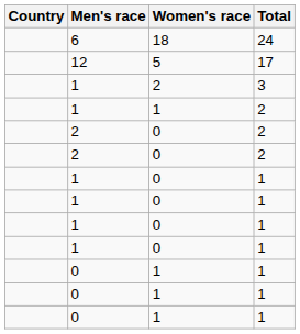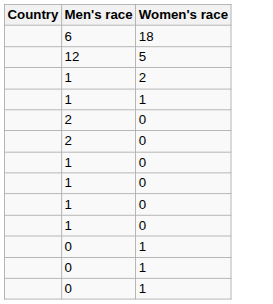- column: Total | 24 | 17 | 3 | 2 | 2 | 2 | 1 | 1 | 1 | 1 | 1 | 1 | 1
